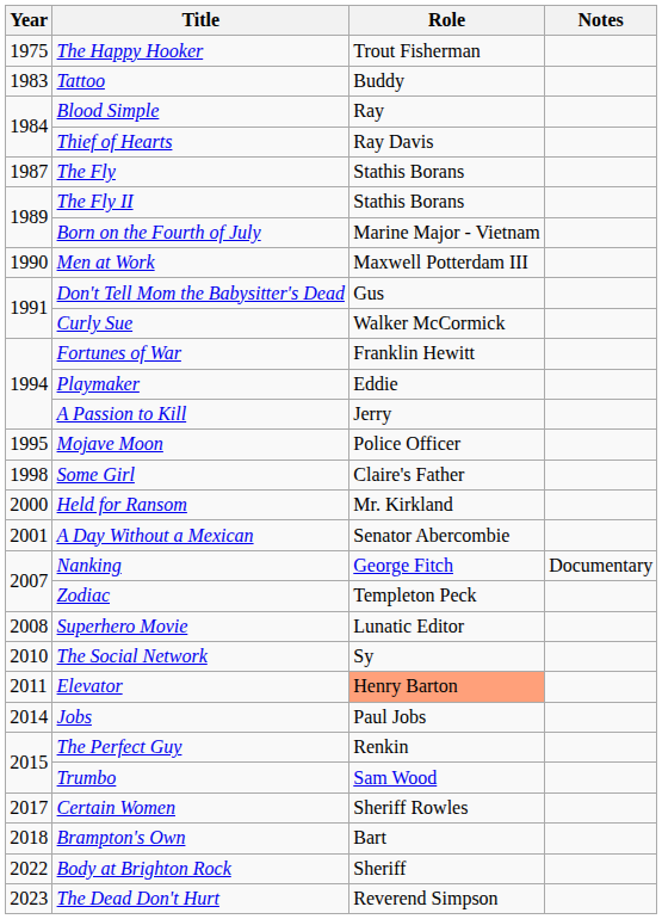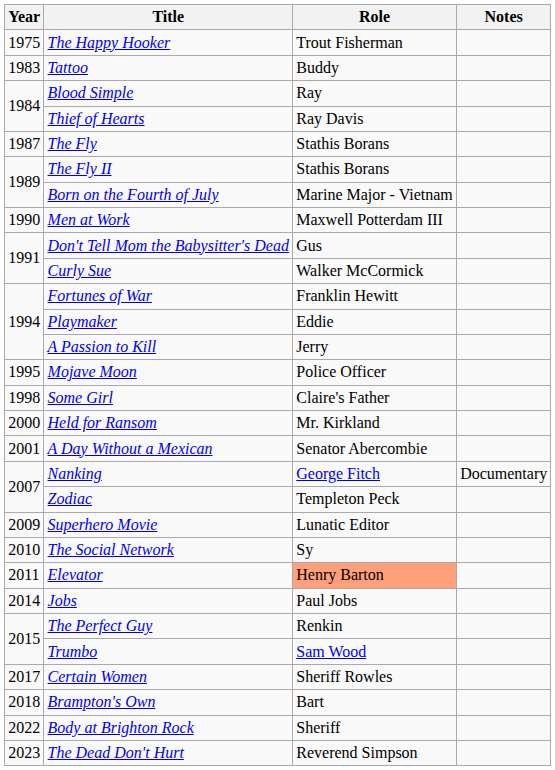Superhero Movie | Year: 2008 -> 2009
